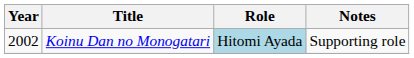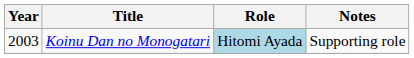Koinu Dan no Monogatari | Year: 2002 -> 2003
